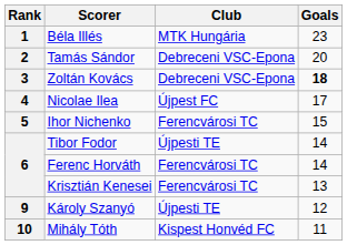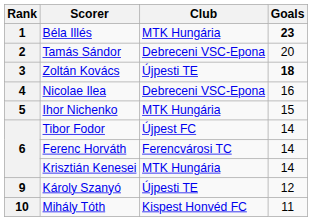Béla Illés | Goals: normal -> bold
Zoltán Kovács | Club: Debreceni VSC-Epona -> Újpesti TE
Nicolae Ilea | Club: Újpest FC -> Debreceni VSC-Epona
Nicolae Ilea | Goals: 17 -> 16
Ihor Nichenko | Club: Ferencvárosi TC -> MTK Hungária
Tibor Fodor | Club: Újpesti TE -> Újpest FC
Krisztián Kenesei | Club: Ferencvárosi TC -> MTK Hungária
Krisztián Kenesei | Goals: 13 -> 14
